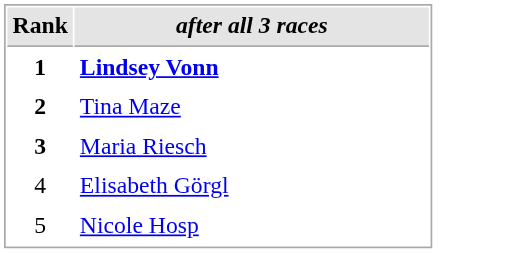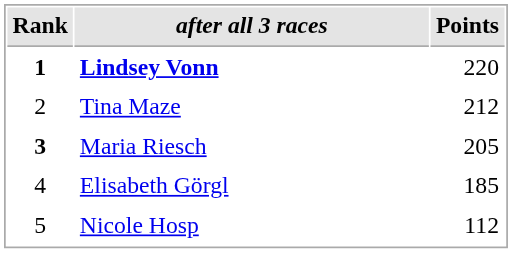+ column: Points | 220 | 212 | 205 | 185 | 112
Tina Maze | Rank: bold -> normal
